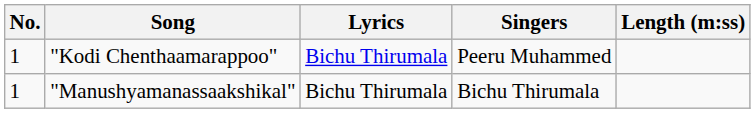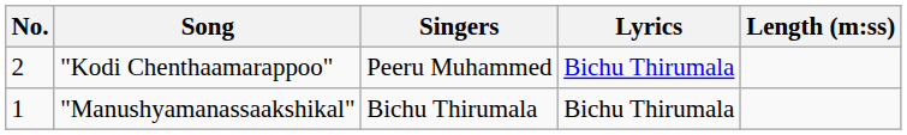columns swapped: Singers <-> Lyrics
"Kodi Chenthaamarappoo" | No.: 1 -> 2
